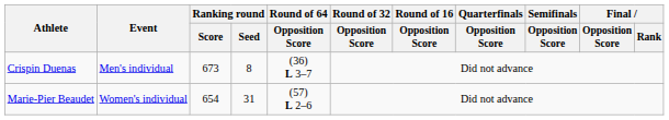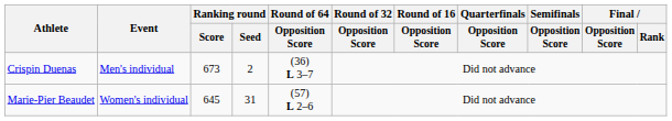Crispin Duenas | Ranking round / Seed: 8 -> 2
Marie-Pier Beaudet | Ranking round / Score: 654 -> 645
